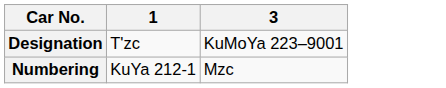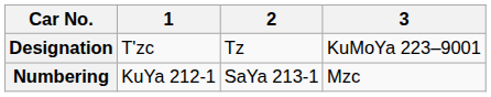+ column: 2 | Tz | SaYa 213-1
